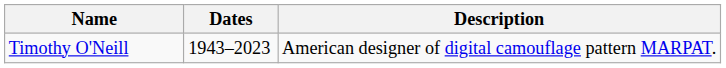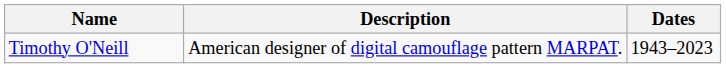columns swapped: Dates <-> Description
